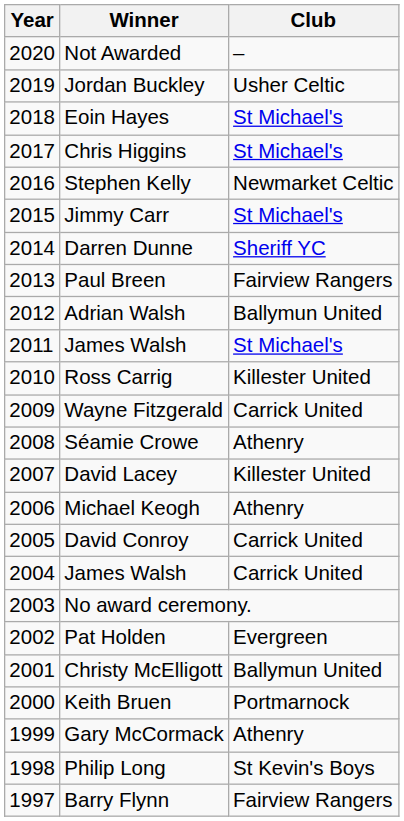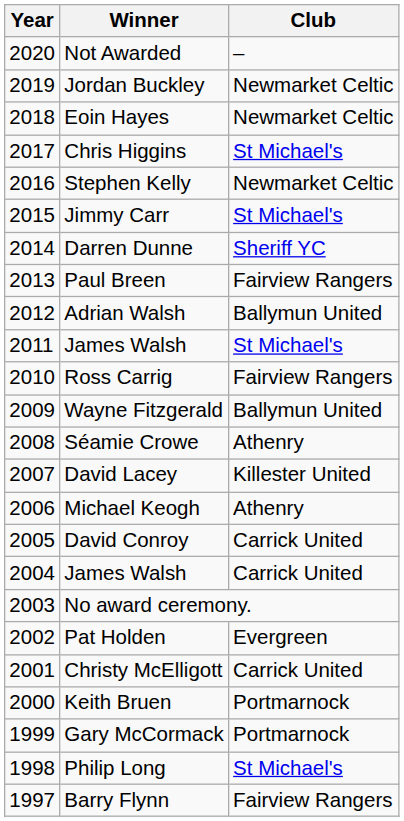Jordan Buckley | Club: Usher Celtic -> Newmarket Celtic
Eoin Hayes | Club: St Michael's -> Newmarket Celtic
Ross Carrig | Club: Killester United -> Fairview Rangers
Wayne Fitzgerald | Club: Carrick United -> Ballymun United
Christy McElligott | Club: Ballymun United -> Carrick United
Gary McCormack | Club: Athenry -> Portmarnock
Philip Long | Club: St Kevin's Boys -> St Michael's
